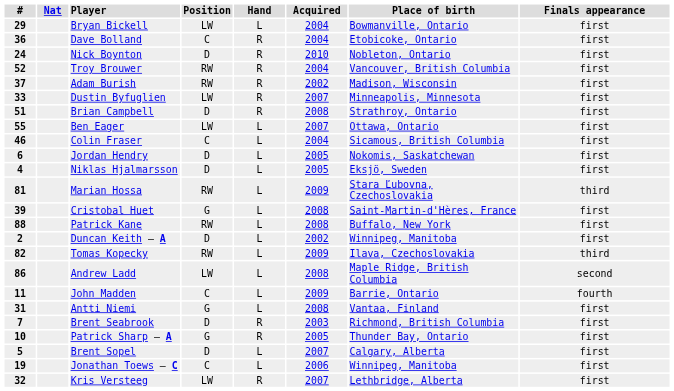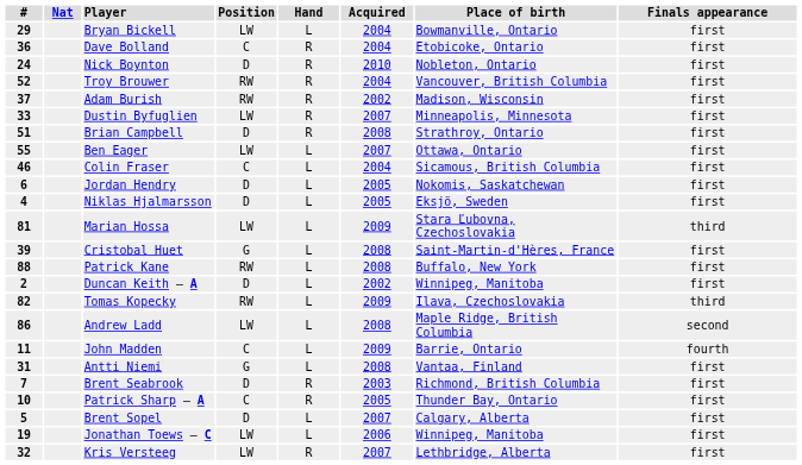Marian Hossa | Position: RW -> LW
Patrick Sharp – A | Position: G -> C
Jonathan Toews – C | Position: C -> LW
